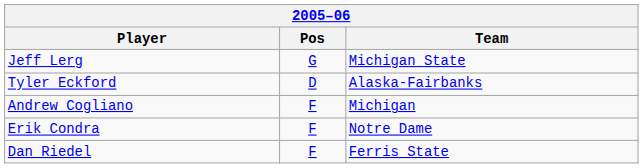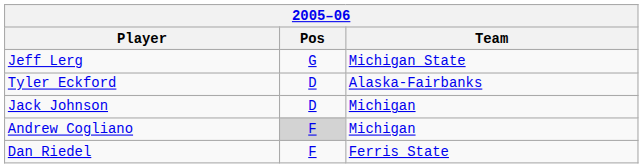+ row: Jack Johnson | D | Michigan
Andrew Cogliano | Pos: no background -> lightgrey background
- row: Erik Condra | F | Notre Dame
